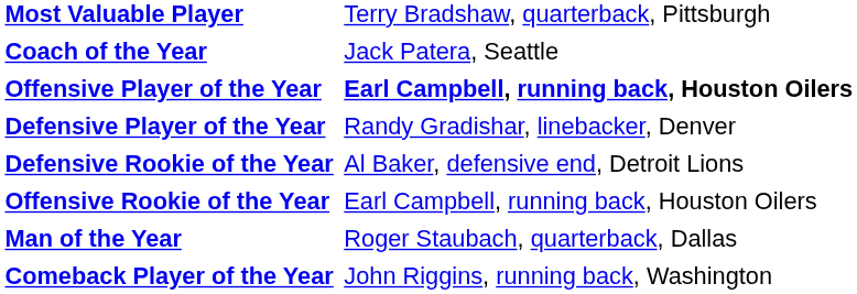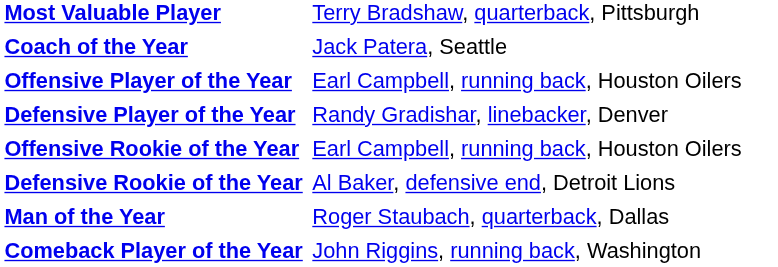Offensive Player of the Year | column 2: bold -> normal
rows swapped: Offensive Rookie of the Year <-> Defensive Rookie of the Year
